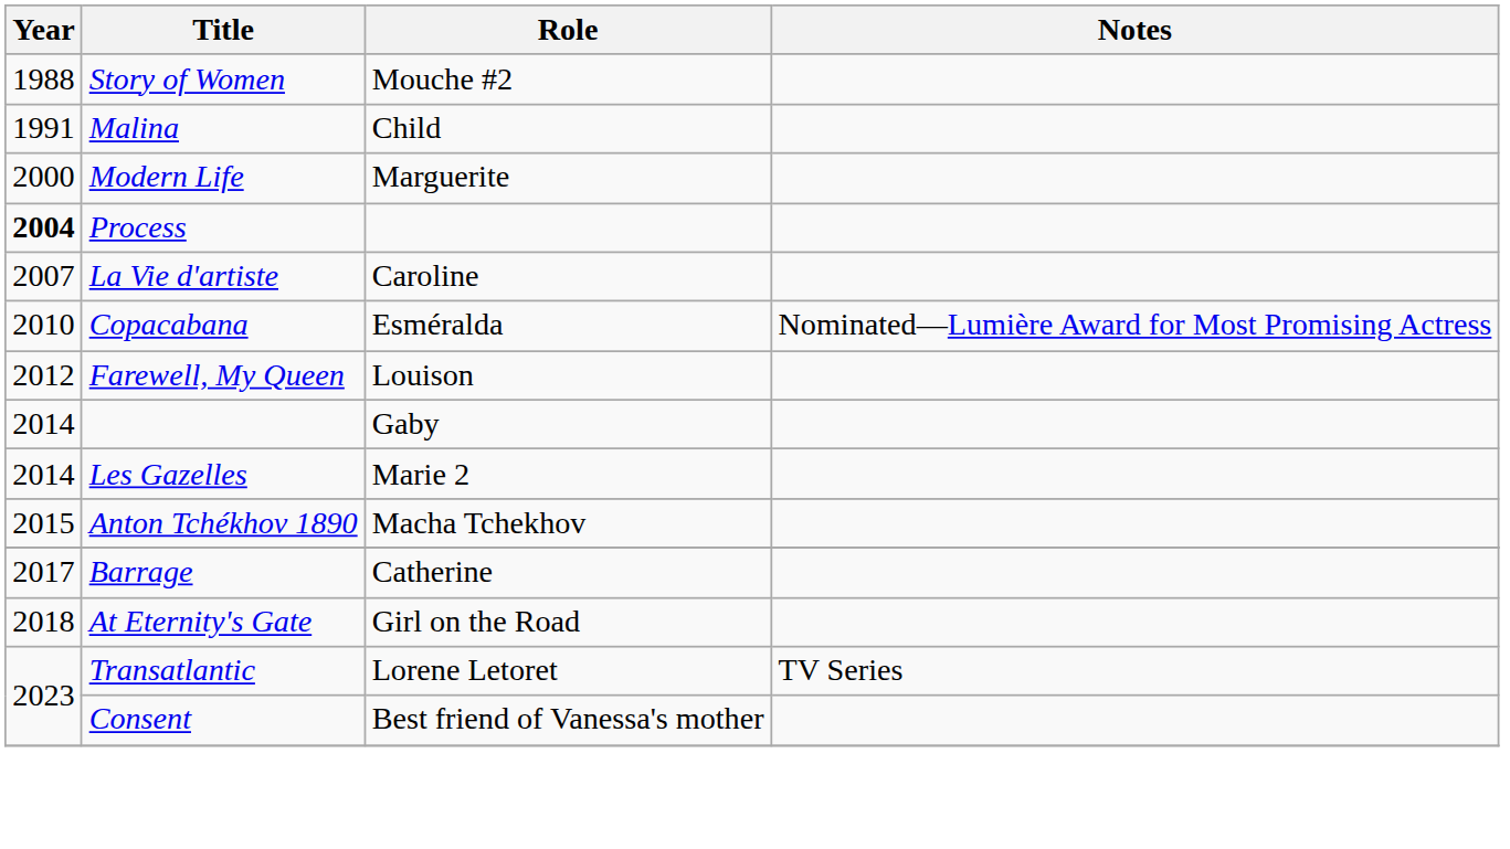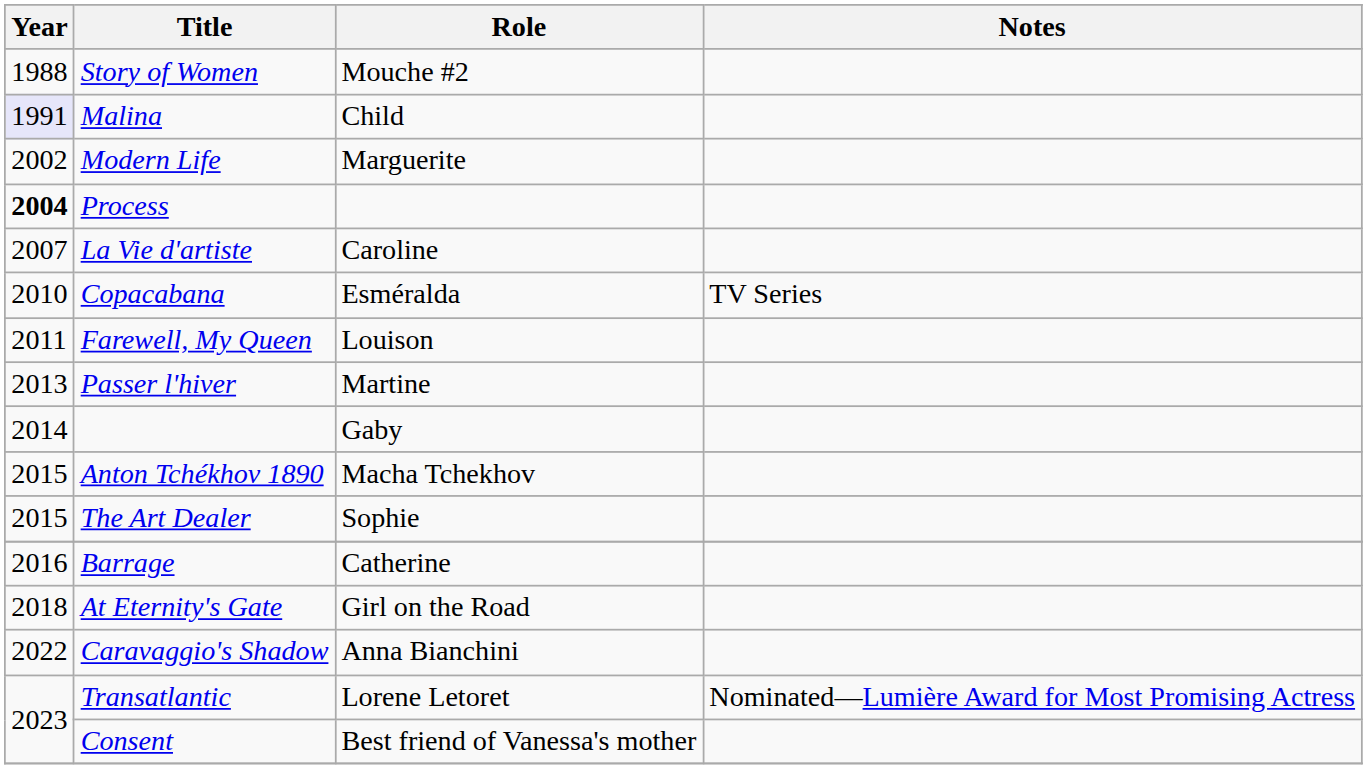Malina | Year: no background -> lavender background
Modern Life | Year: 2000 -> 2002
Copacabana | Notes: Nominated—Lumière Award for Most Promising Actress -> TV Series
Farewell, My Queen | Year: 2012 -> 2011
+ row: 2013 | Passer l'hiver | Martine
- row: 2014 | Les Gazelles | Marie 2
+ row: 2015 | The Art Dealer | Sophie
Barrage | Year: 2017 -> 2016
+ row: 2022 | Caravaggio's Shadow | Anna Bianchini
Transatlantic | Notes: TV Series -> Nominated—Lumière Award for Most Promising Actress
